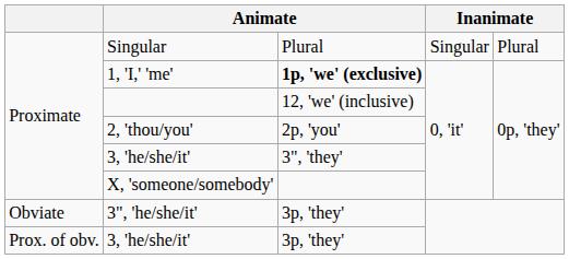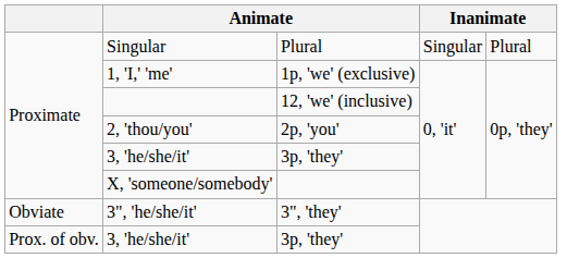1, 'I,' 'me' | column 3: bold -> normal
Proximate / 3, 'he/she/it' | column 3: 3", 'they' -> 3p, 'they'
3", 'he/she/it' | column 3: 3p, 'they' -> 3", 'they'
